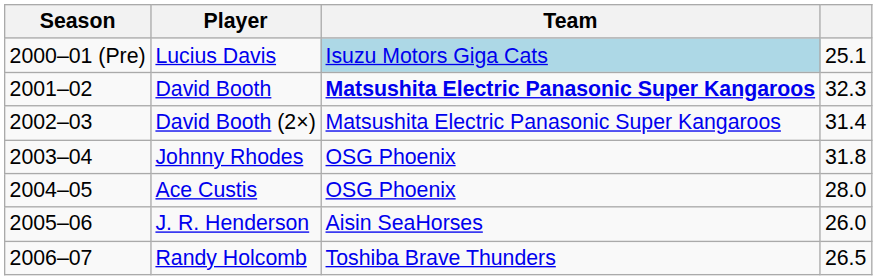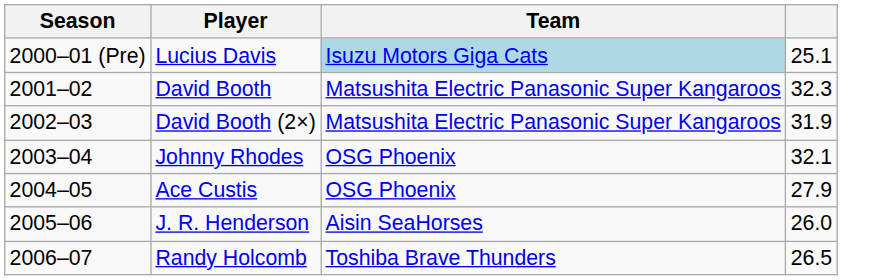David Booth | Team: bold -> normal
David Booth (2×) | column 4: 31.4 -> 31.9
Johnny Rhodes | column 4: 31.8 -> 32.1
Ace Custis | column 4: 28.0 -> 27.9
